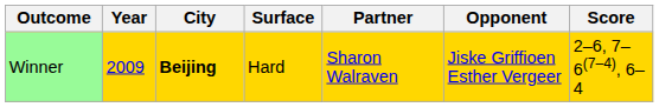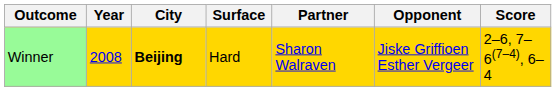Winner | Year: 2009 -> 2008
